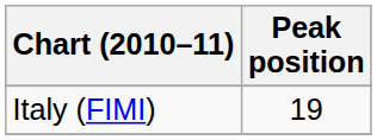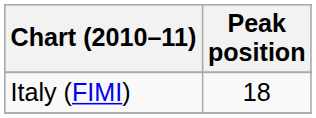Italy (FIMI) | Peak position: 19 -> 18
